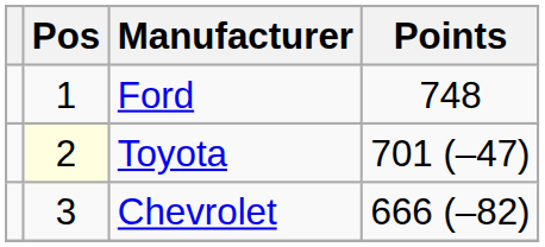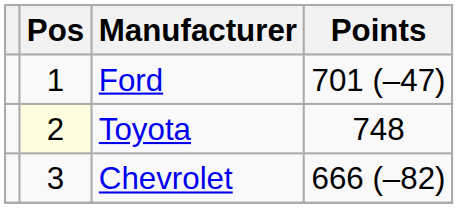Ford | Points: 748 -> 701 (–47)
Toyota | Points: 701 (–47) -> 748
